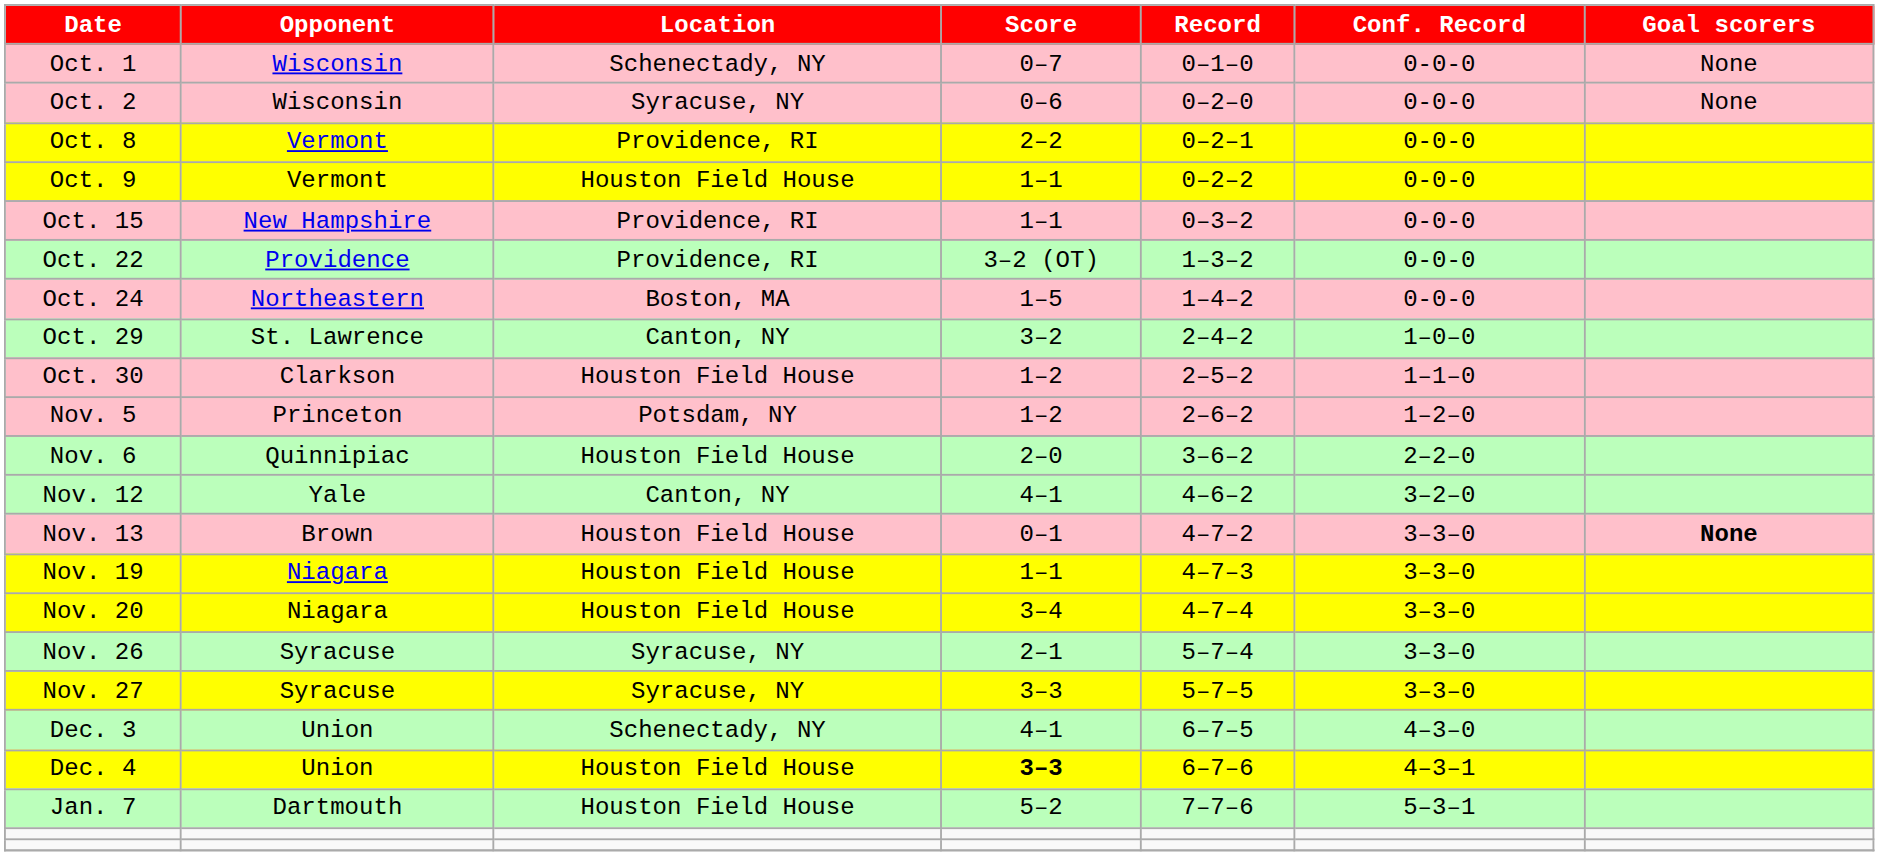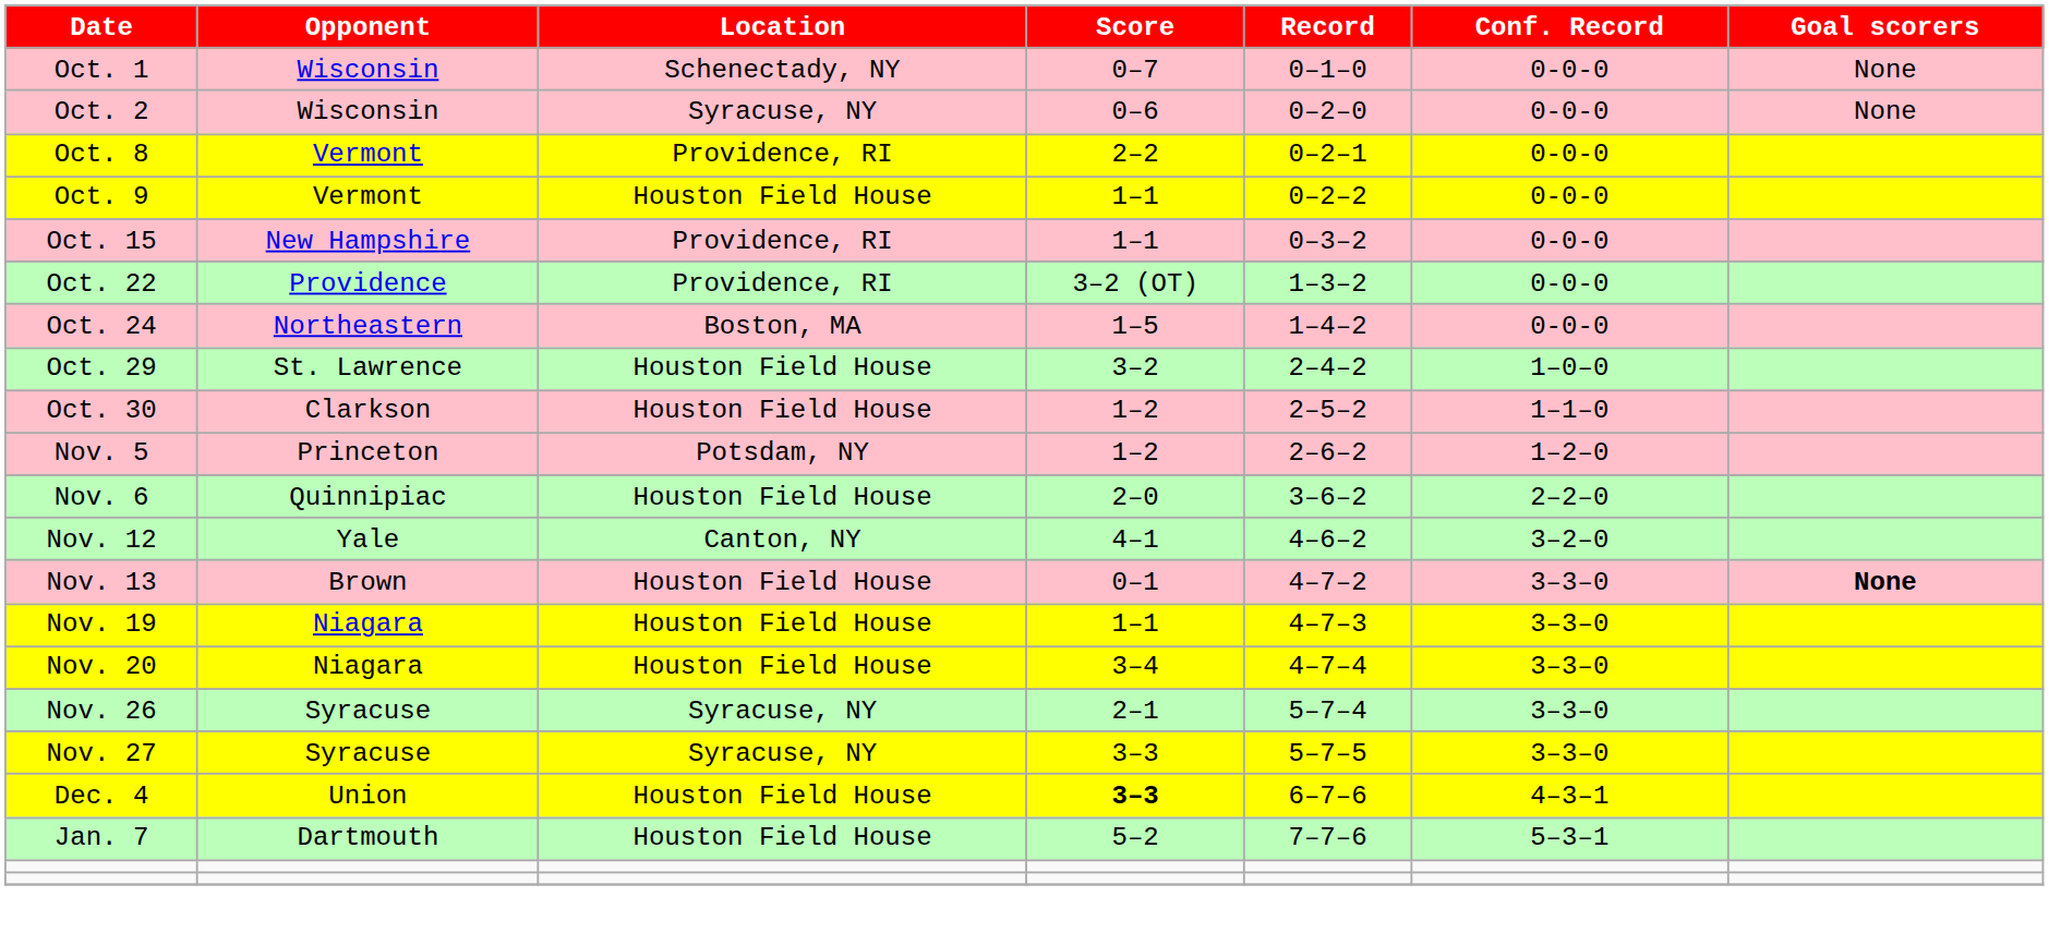Oct. 29 | Location: Canton, NY -> Houston Field House
- row: Dec. 3 | Union | Schenectady, NY | 4–1 | 6–7–5 | 4–3–0
